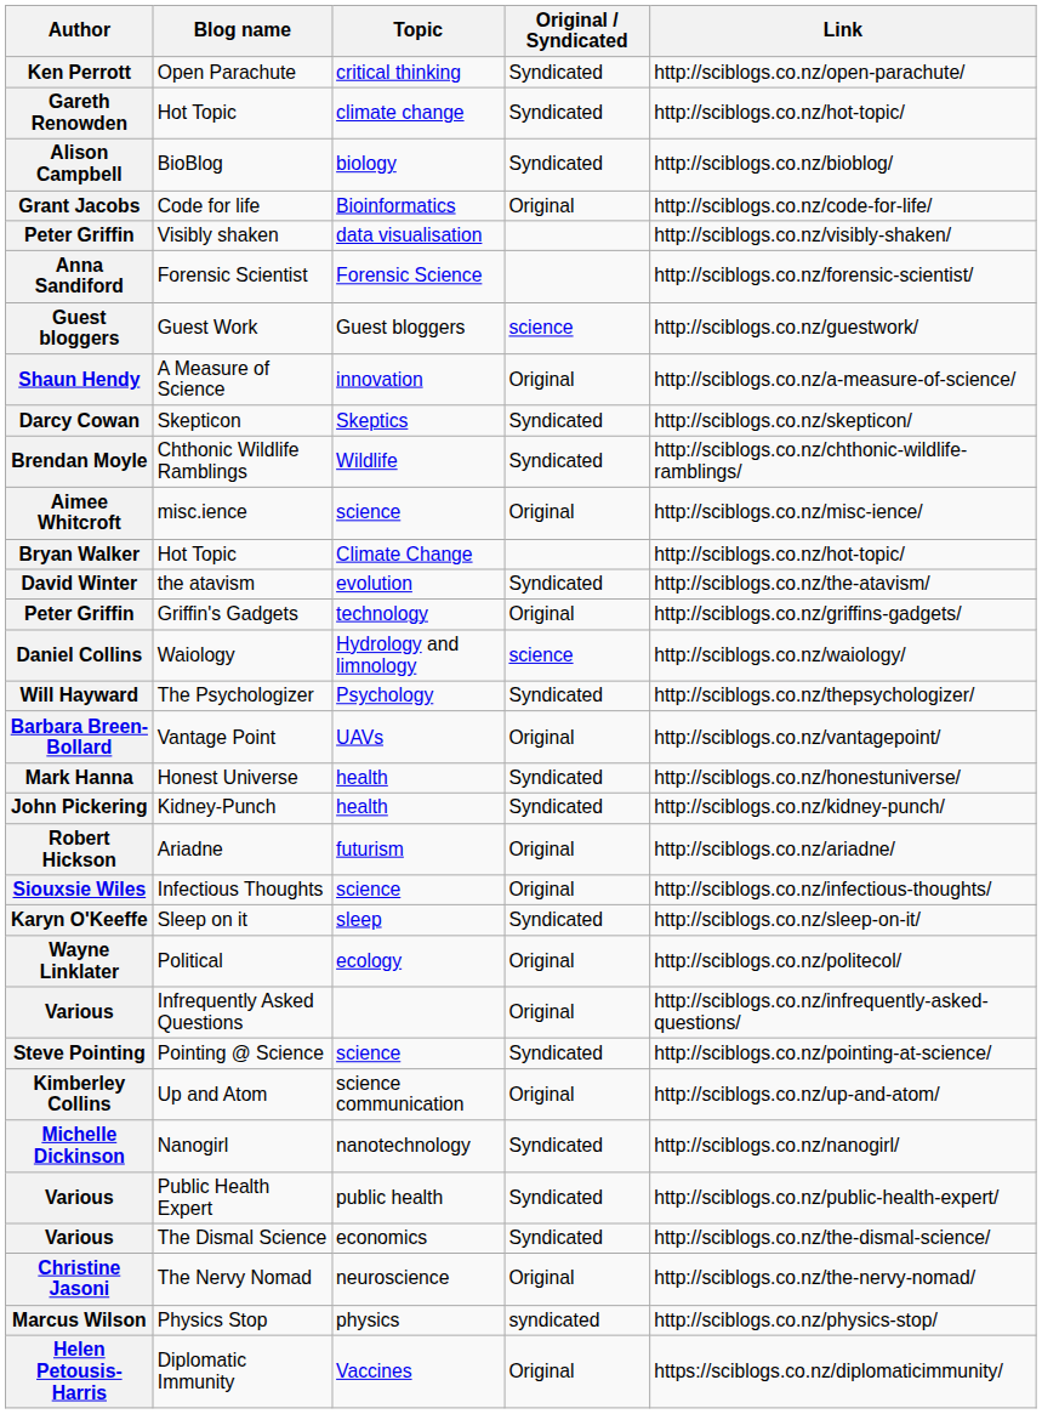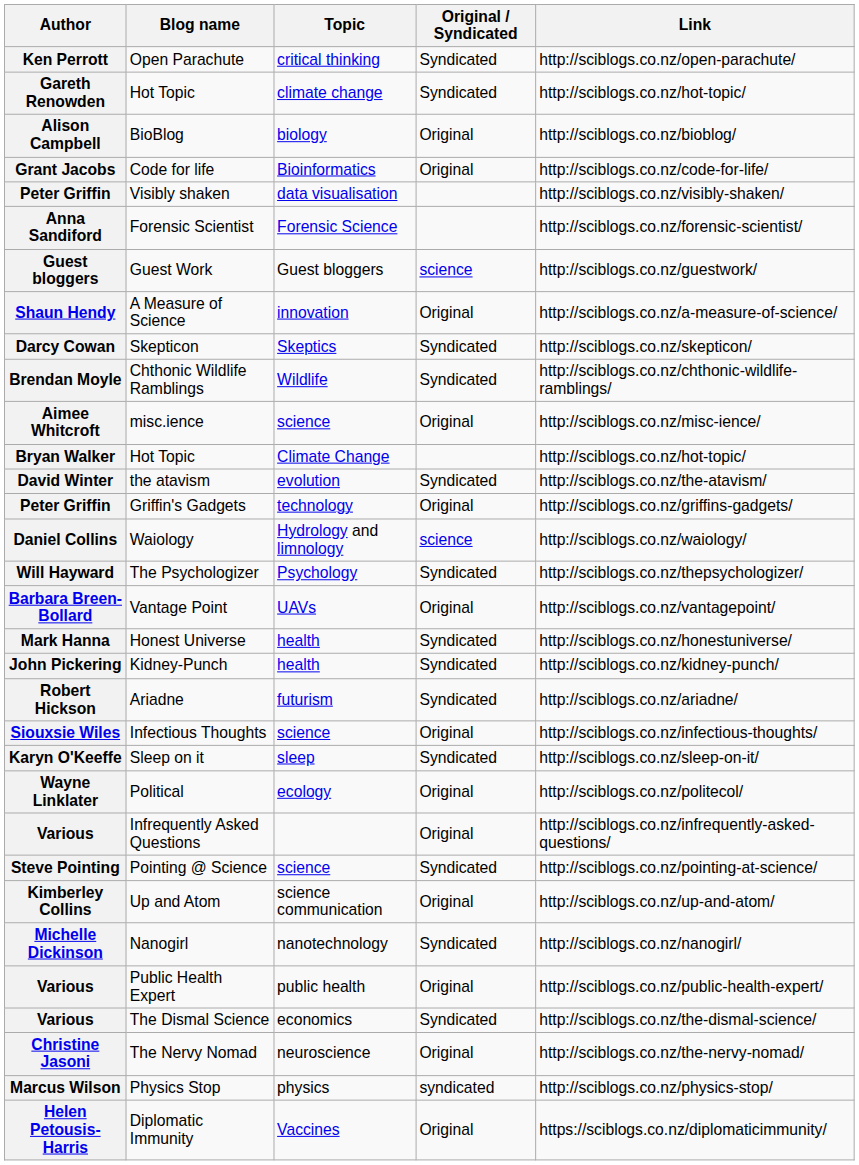BioBlog | Original / Syndicated: Syndicated -> Original
Ariadne | Original / Syndicated: Original -> Syndicated
Public Health Expert | Original / Syndicated: Syndicated -> Original
